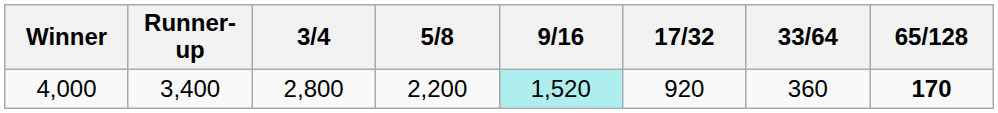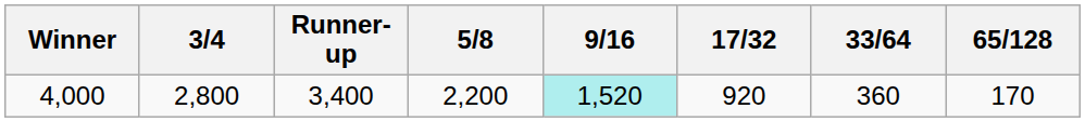columns swapped: Runner-up <-> 3/4
4,000 | 65/128: bold -> normal
